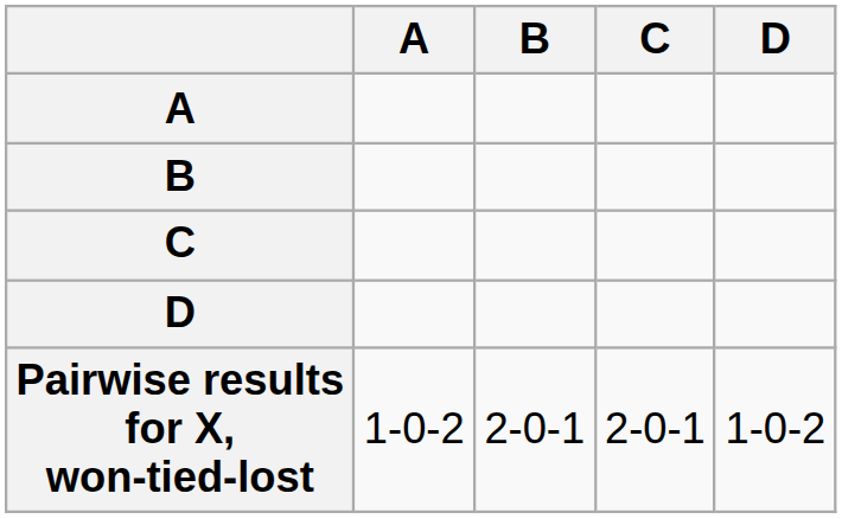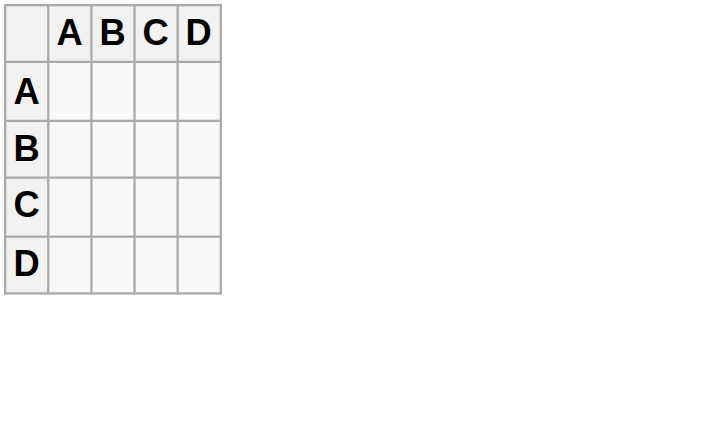- row: Pairwise results for X, won-tied-lost | 1-0-2 | 2-0-1 | 2-0-1 | 1-0-2
